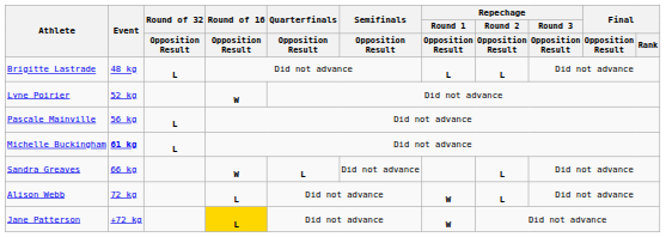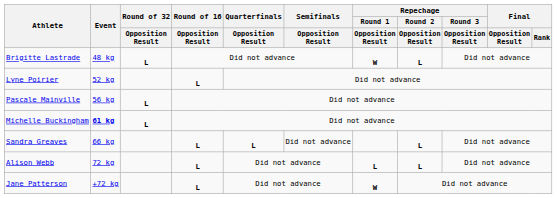Brigitte Lastrade | Repechage / Round 1 / Opposition Result: L -> W
Lyne Poirier | Round of 16 / Opposition Result: W -> L
Sandra Greaves | Round of 16 / Opposition Result: W -> L
Alison Webb | Repechage / Round 1 / Opposition Result: W -> L
Jane Patterson | Round of 16 / Opposition Result: gold background -> no background
